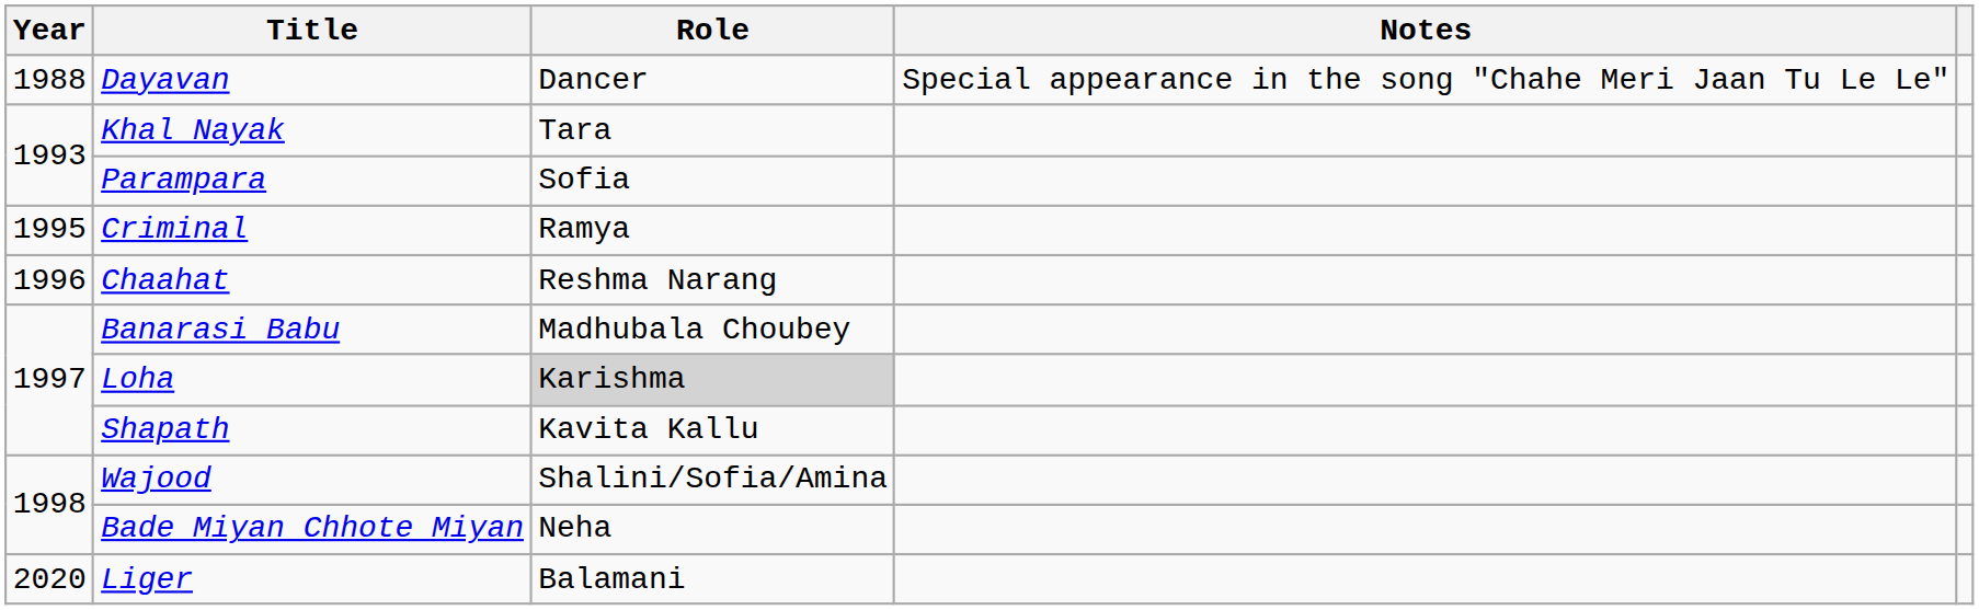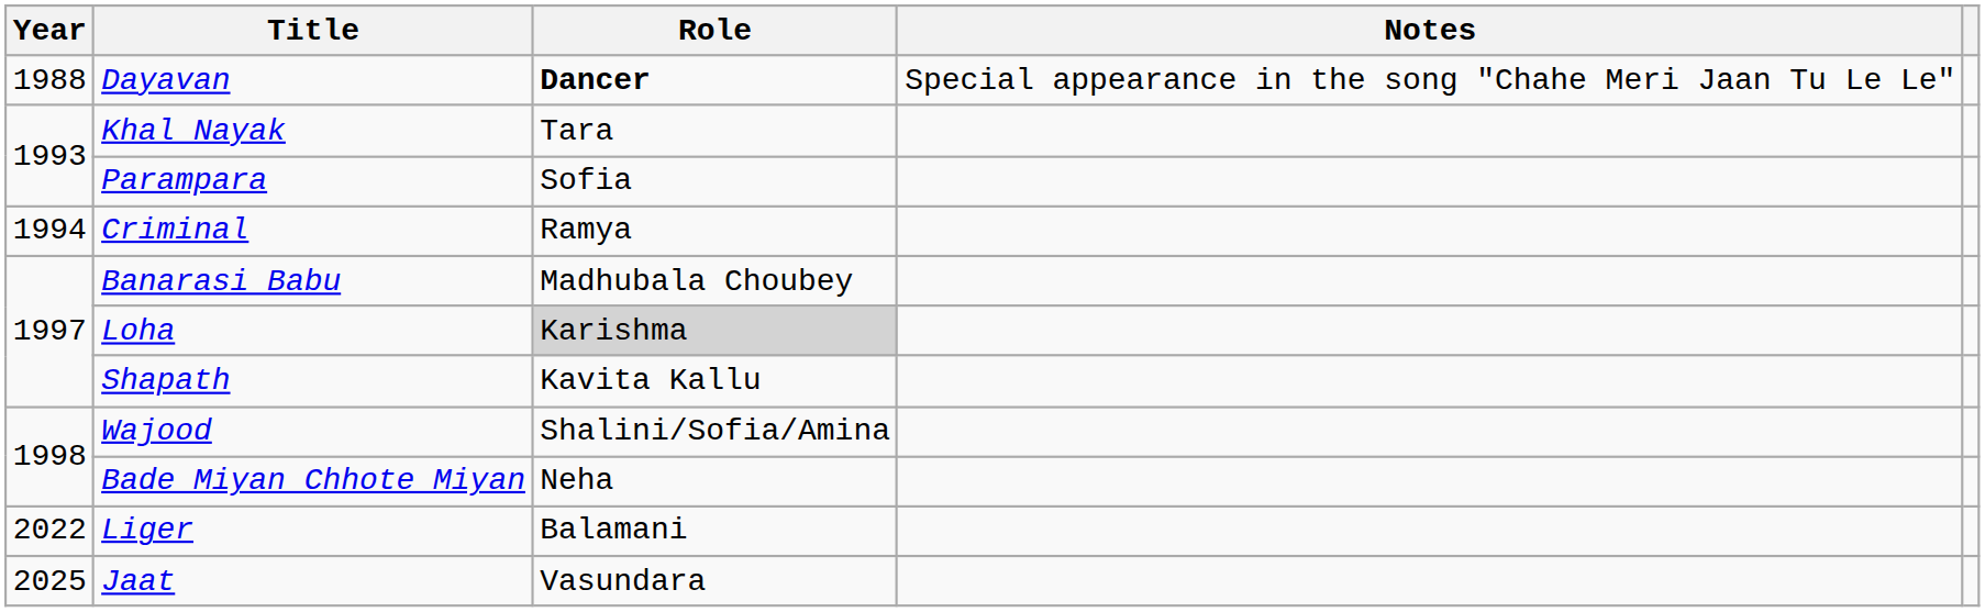Dayavan | Role: normal -> bold
Criminal | Year: 1995 -> 1994
- row: 1996 | Chaahat | Reshma Narang
Liger | Year: 2020 -> 2022
+ row: 2025 | Jaat | Vasundara
